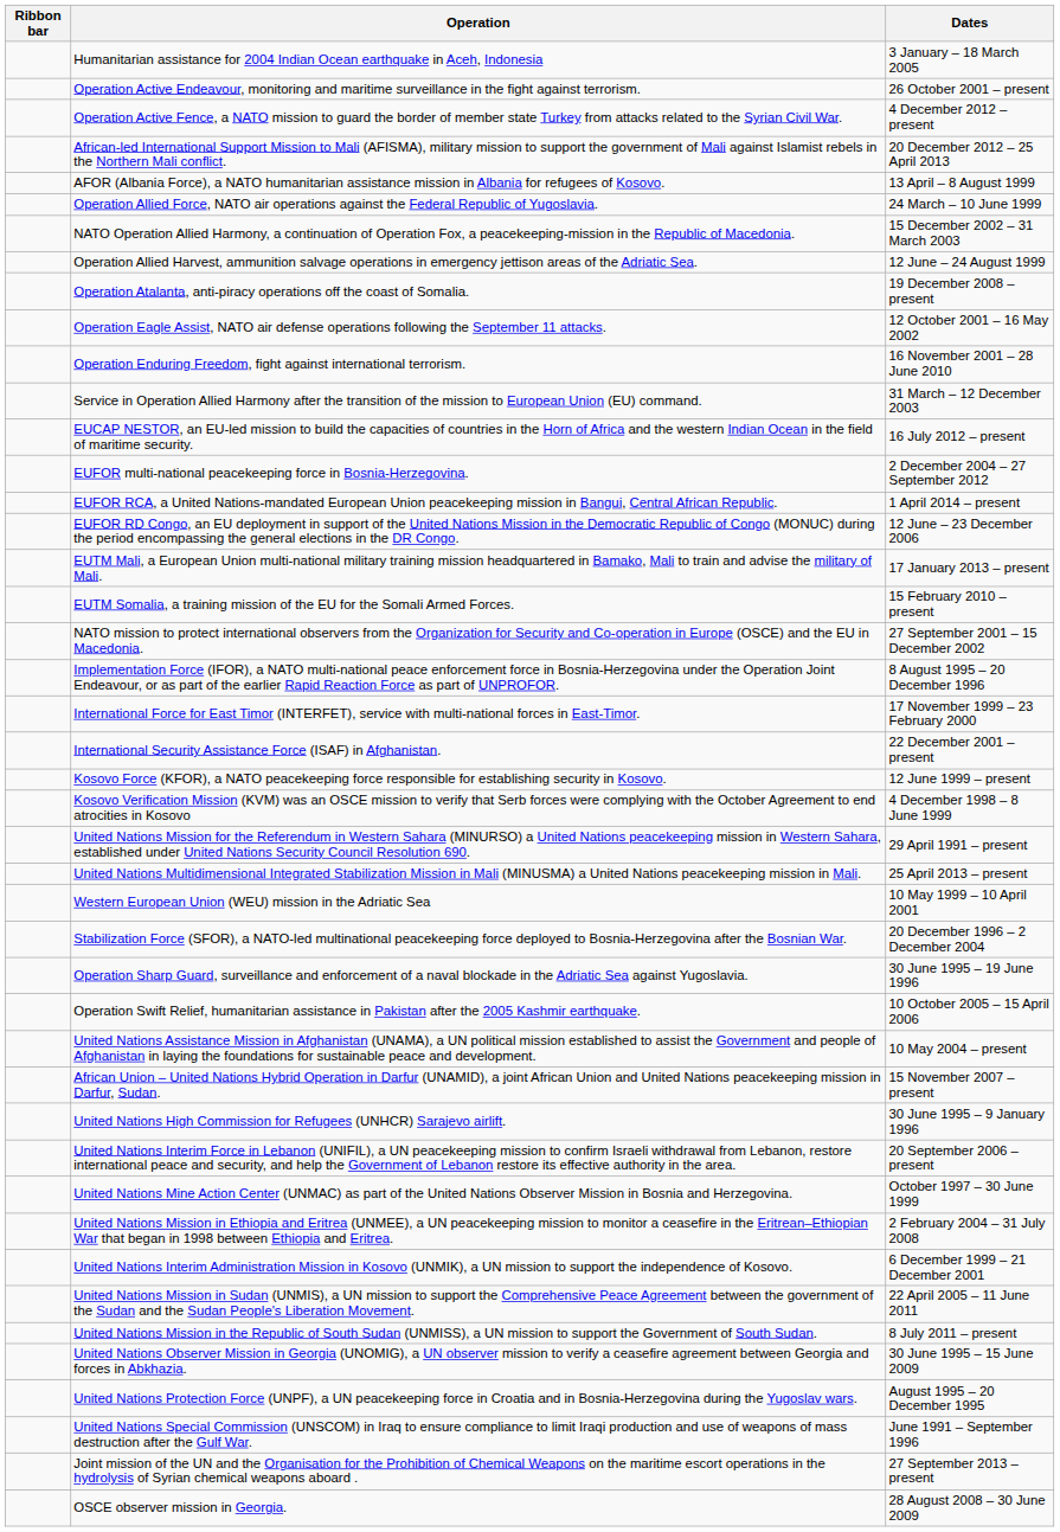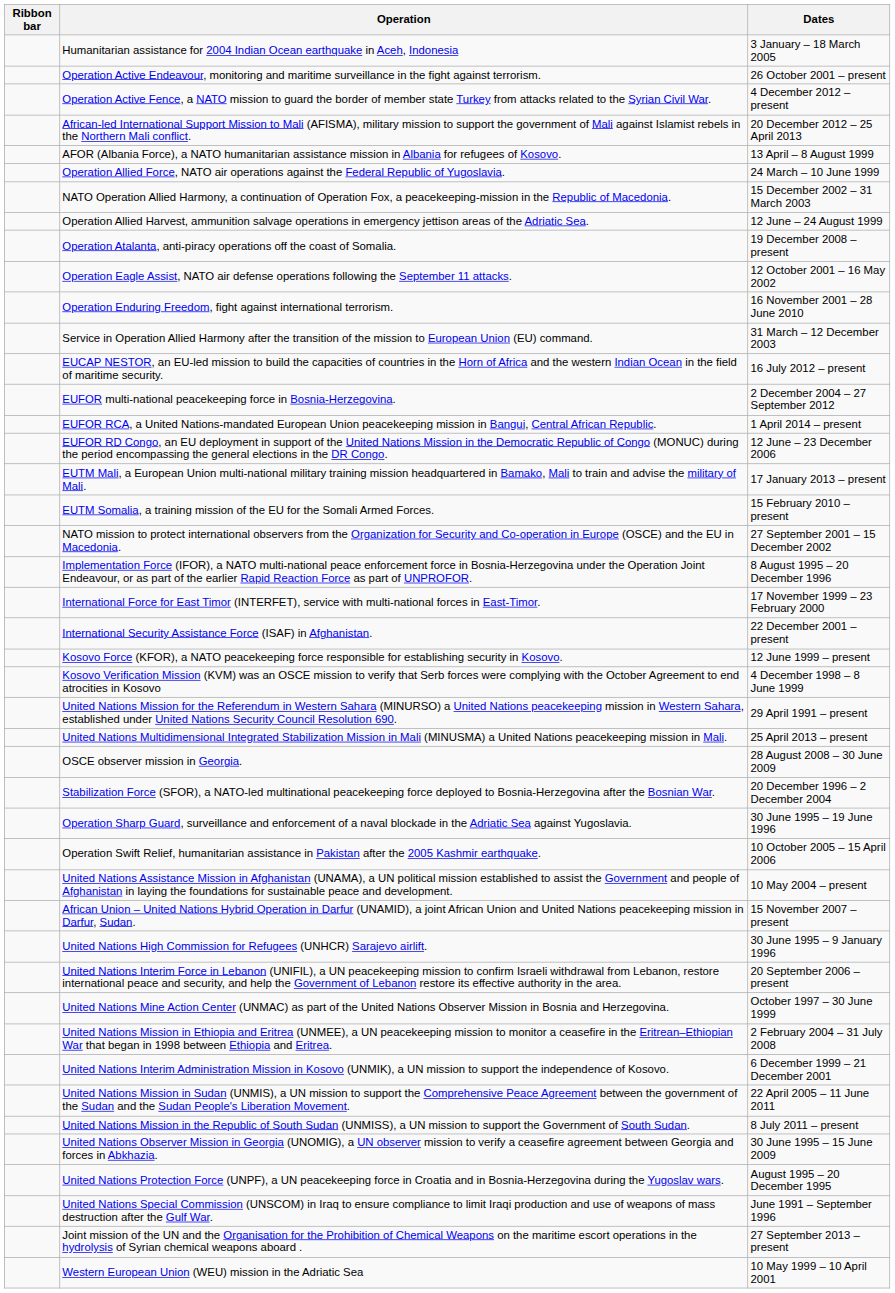rows swapped: OSCE observer mission in Georgia. <-> Western European Union (WEU) mission in the Adriatic Sea
